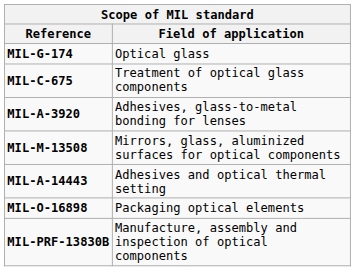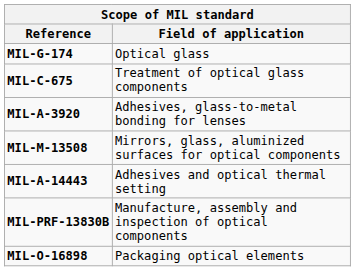rows swapped: MIL-O-16898 <-> MIL-PRF-13830B
